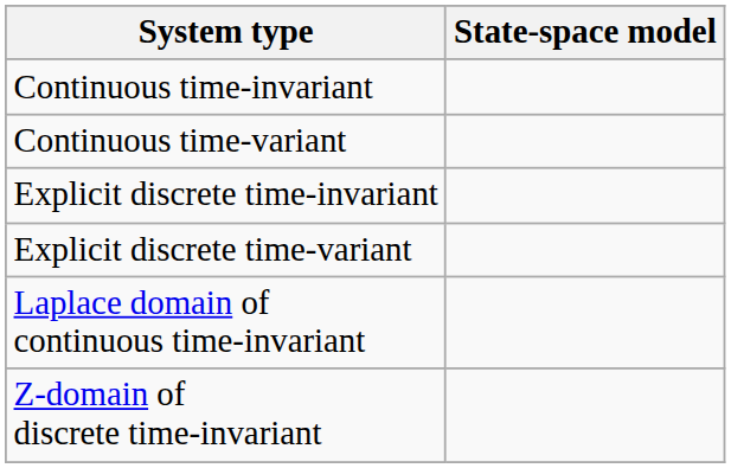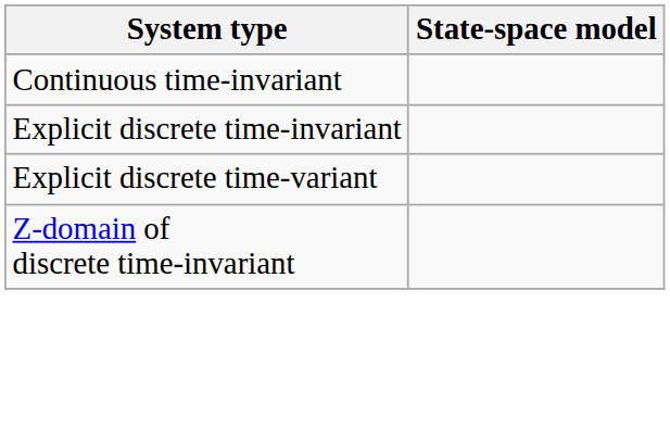- row: Continuous time-variant
- row: Laplace domain of continuous time-invariant
